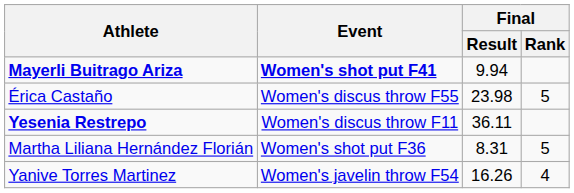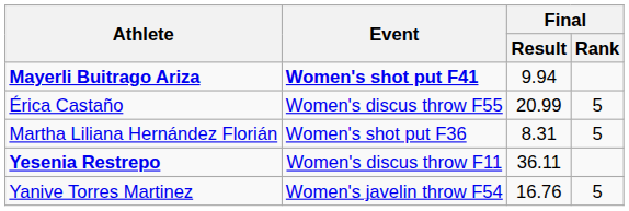Érica Castaño | Final / Result: 23.98 -> 20.99
rows swapped: Martha Liliana Hernández Florián <-> Yesenia Restrepo
Yanive Torres Martinez | Final / Result: 16.26 -> 16.76
Yanive Torres Martinez | Final / Rank: 4 -> 5
